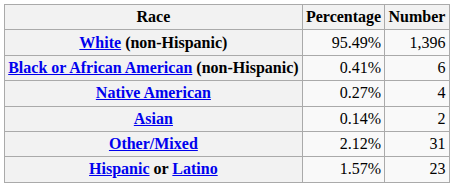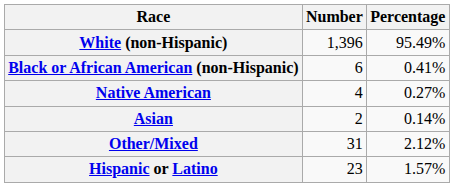columns swapped: Number <-> Percentage
